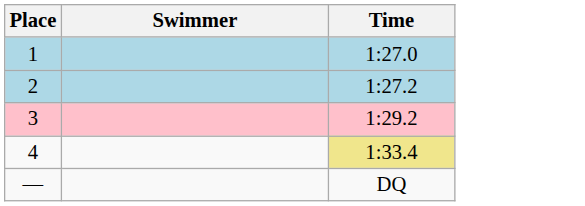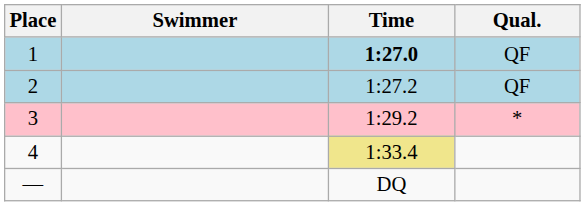+ column: Qual. | QF | QF | *
1 | Time: normal -> bold
